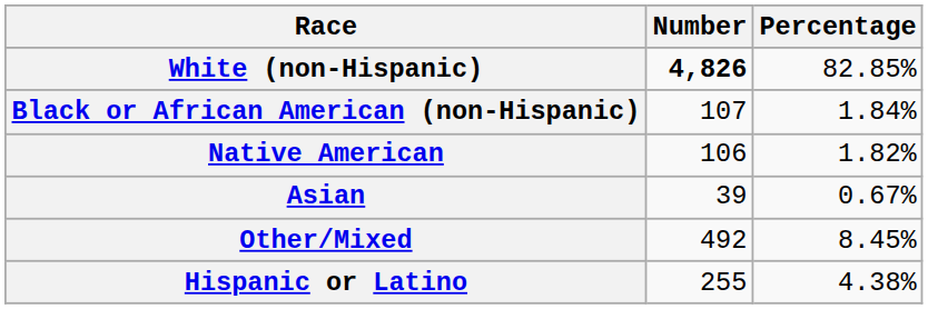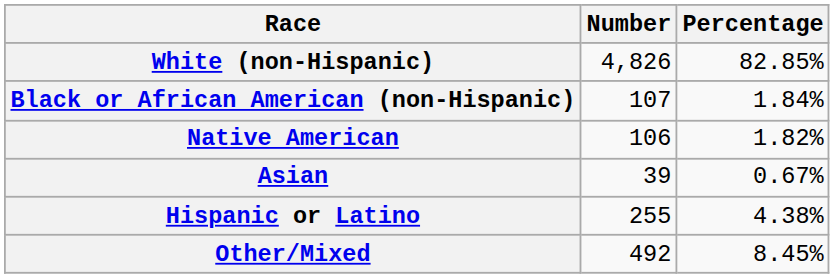White (non-Hispanic) | Number: bold -> normal
rows swapped: Other/Mixed <-> Hispanic or Latino
